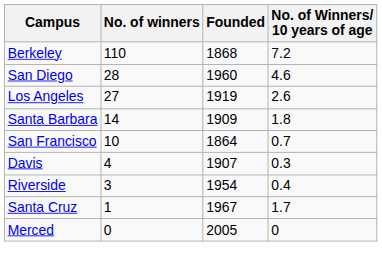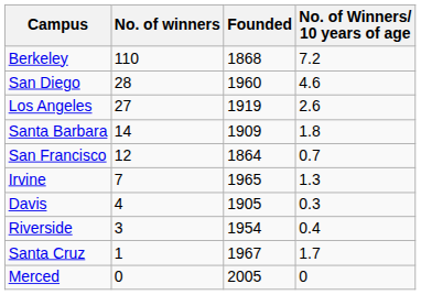San Francisco | No. of winners: 10 -> 12
+ row: Irvine | 7 | 1965 | 1.3
Davis | Founded: 1907 -> 1905
